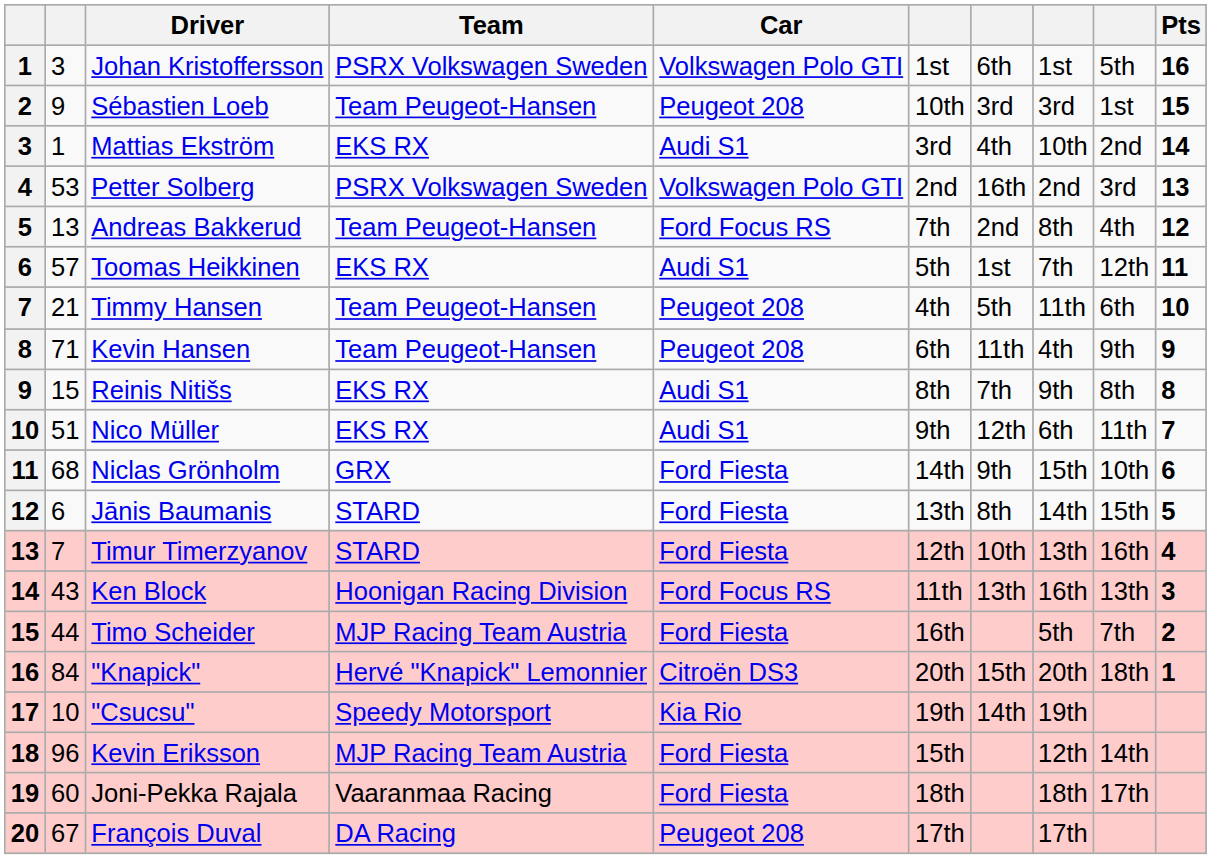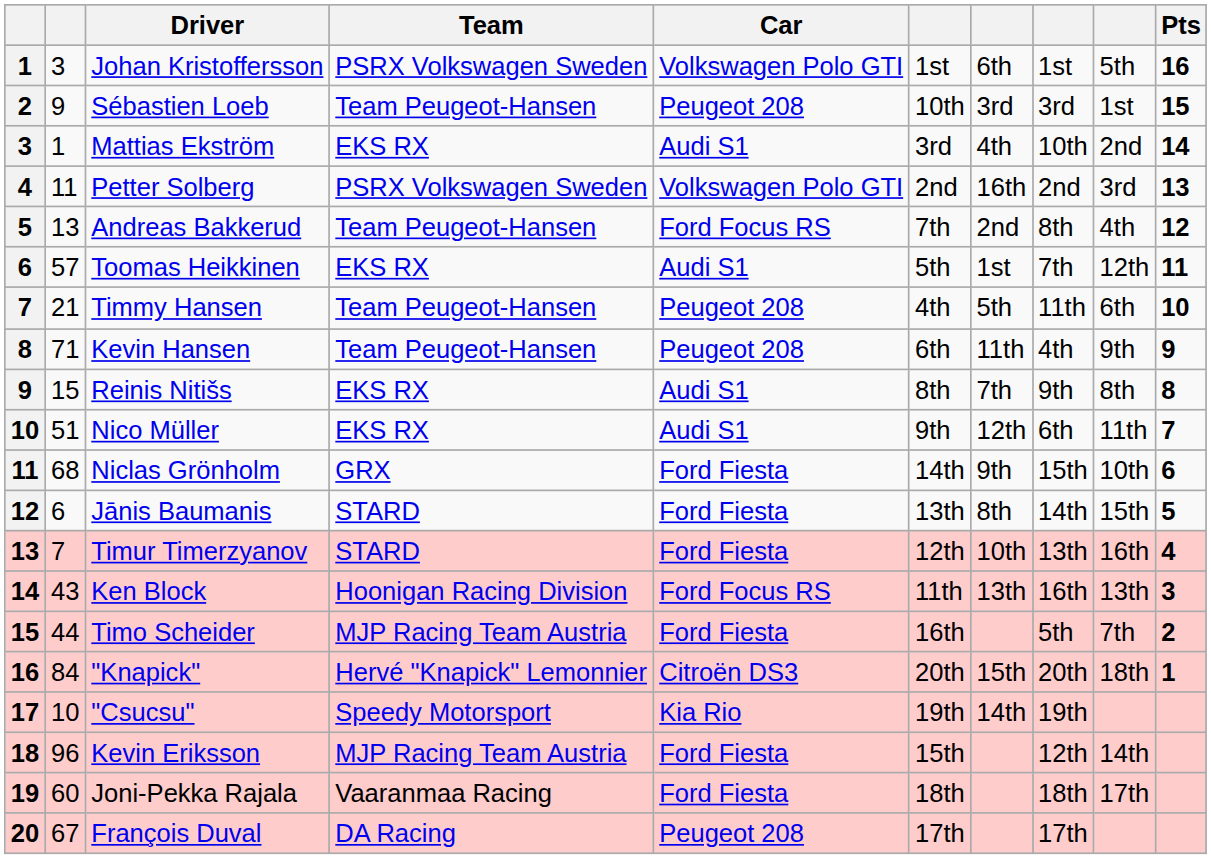Petter Solberg | column 2: 53 -> 11
